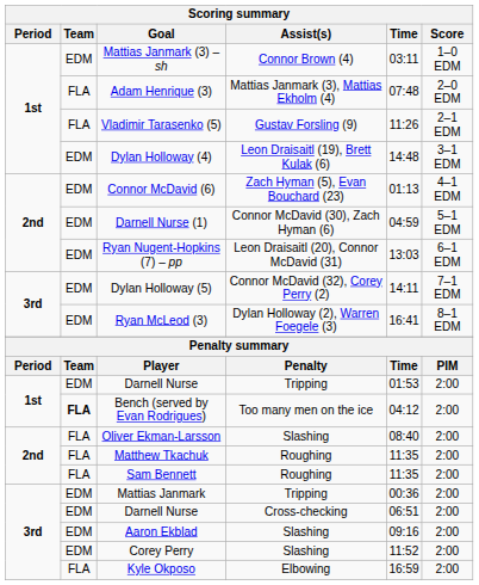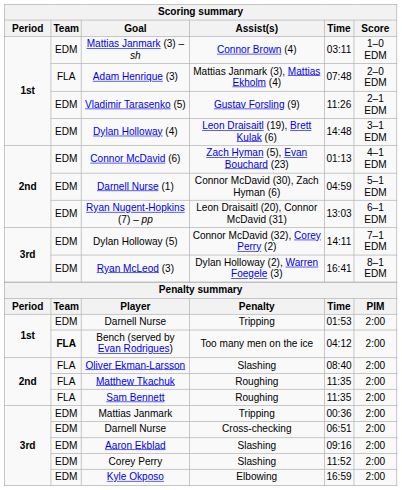Vladimir Tarasenko (5) | Team: FLA -> EDM
Kyle Okposo | Team: FLA -> EDM
